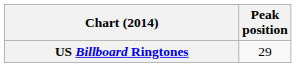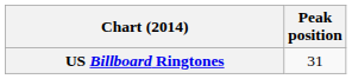US Billboard Ringtones | Peak position: 29 -> 31
